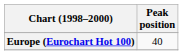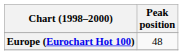Europe (Eurochart Hot 100) | Peak position: 40 -> 48
